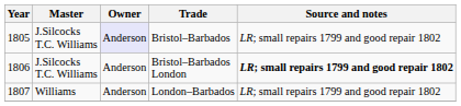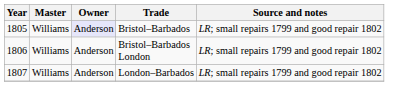Bristol–Barbados | Master: J.Silcocks T.C. Williams -> Williams
Bristol–Barbados London | Master: J.Silcocks T.C. Williams -> Williams
Bristol–Barbados London | Source and notes: bold -> normal
